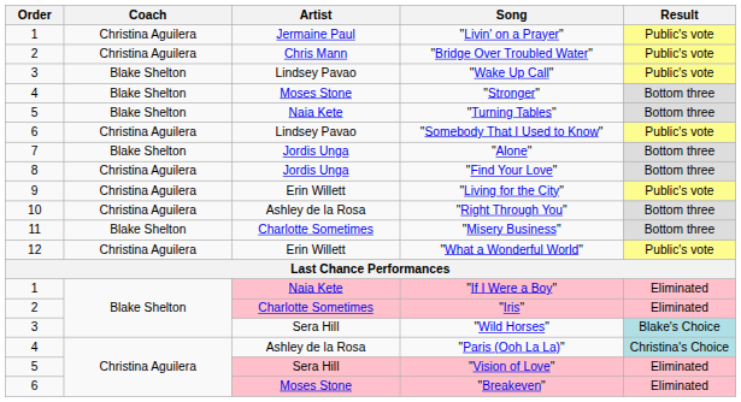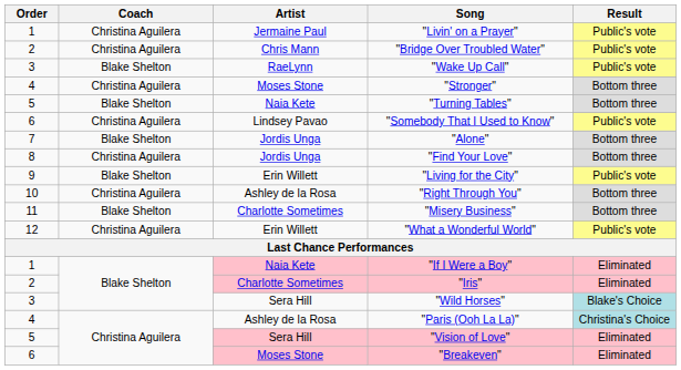"Wake Up Call" | Artist: Lindsey Pavao -> RaeLynn
"Stronger" | Coach: Blake Shelton -> Christina Aguilera
"Living for the City" | Coach: Christina Aguilera -> Blake Shelton
